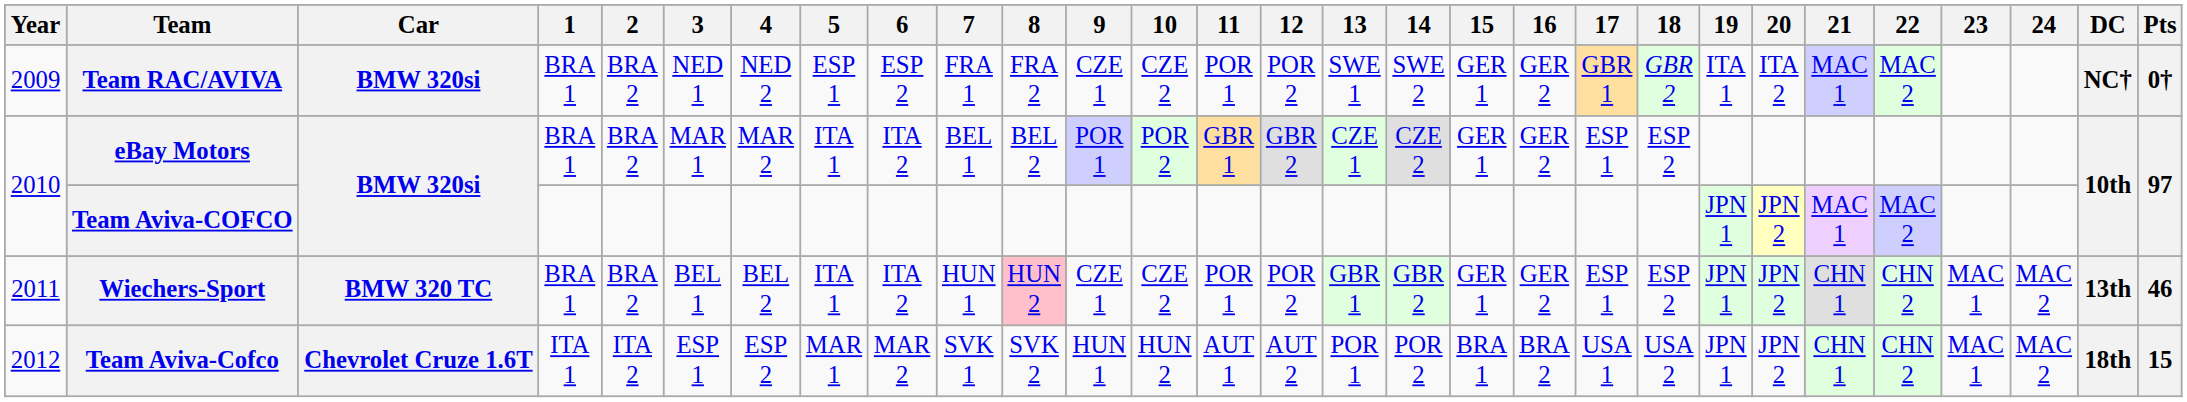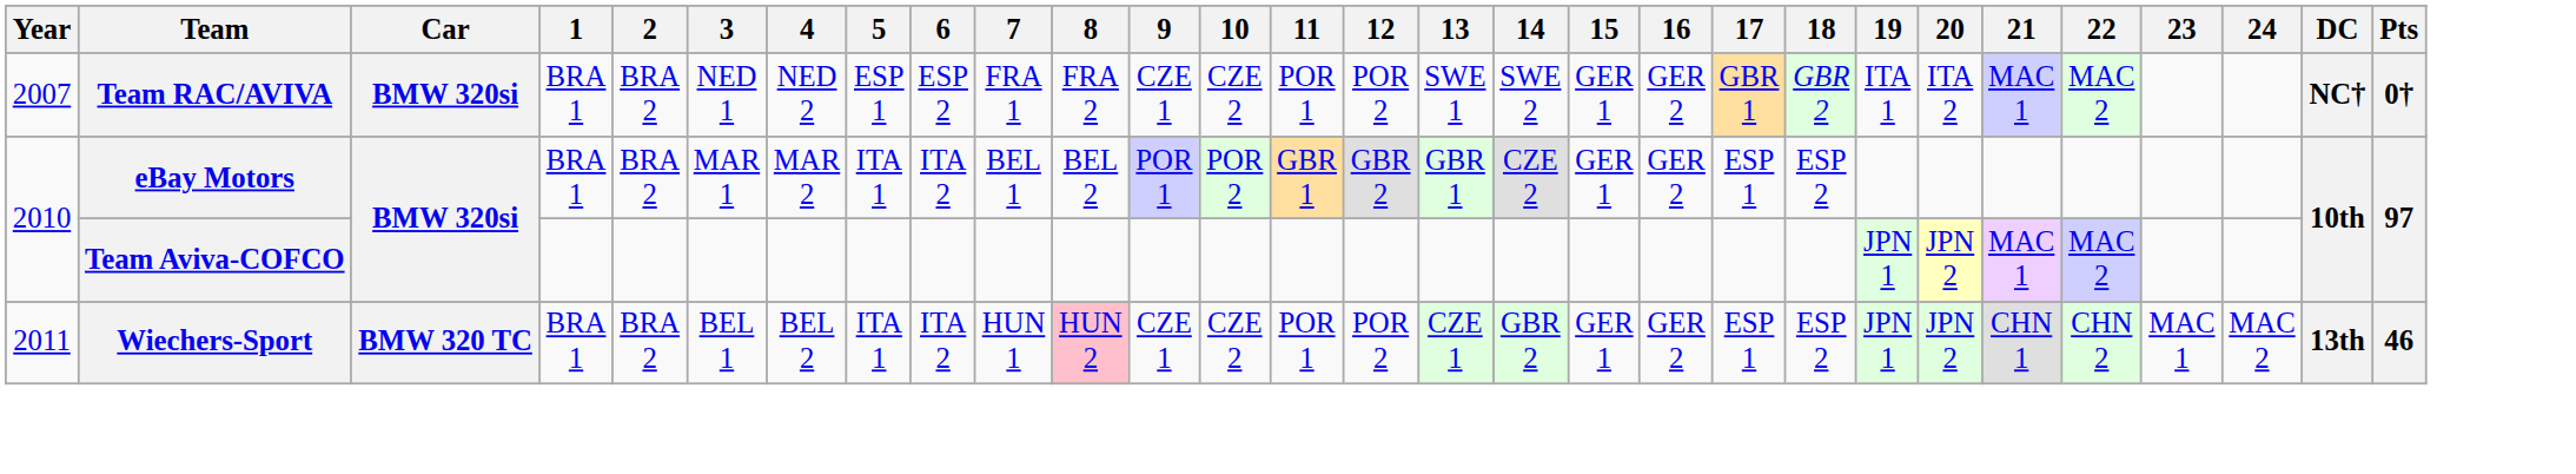Team RAC/AVIVA | Year: 2009 -> 2007
eBay Motors | 13: CZE 1 -> GBR 1
Wiechers-Sport | 13: GBR 1 -> CZE 1
- row: 2012 | Team Aviva-Cofco | Chevrolet Cruze 1.6T | ITA 1 | ITA 2 | ESP 1 | ESP 2 | MAR 1 | MAR 2 | SVK 1 | SVK 2 | HUN 1 | HUN 2 | AUT 1 | AUT 2 | POR 1 | POR 2 | BRA 1 | BRA 2 | USA 1 | USA 2 | JPN 1 | JPN 2 | CHN 1 | CHN 2 | MAC 1 | MAC 2 | 18th | 15
